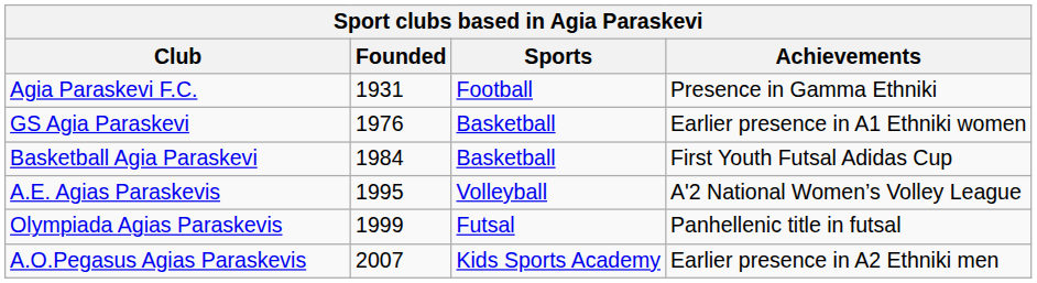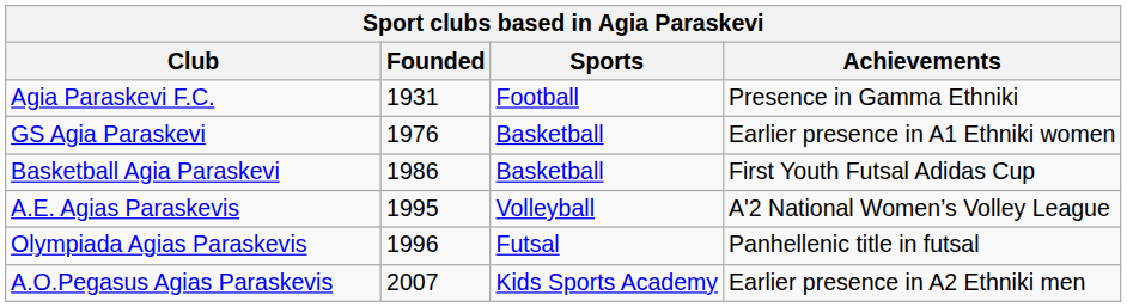Basketball Agia Paraskevi | Founded: 1984 -> 1986
Olympiada Agias Paraskevis | Founded: 1999 -> 1996
